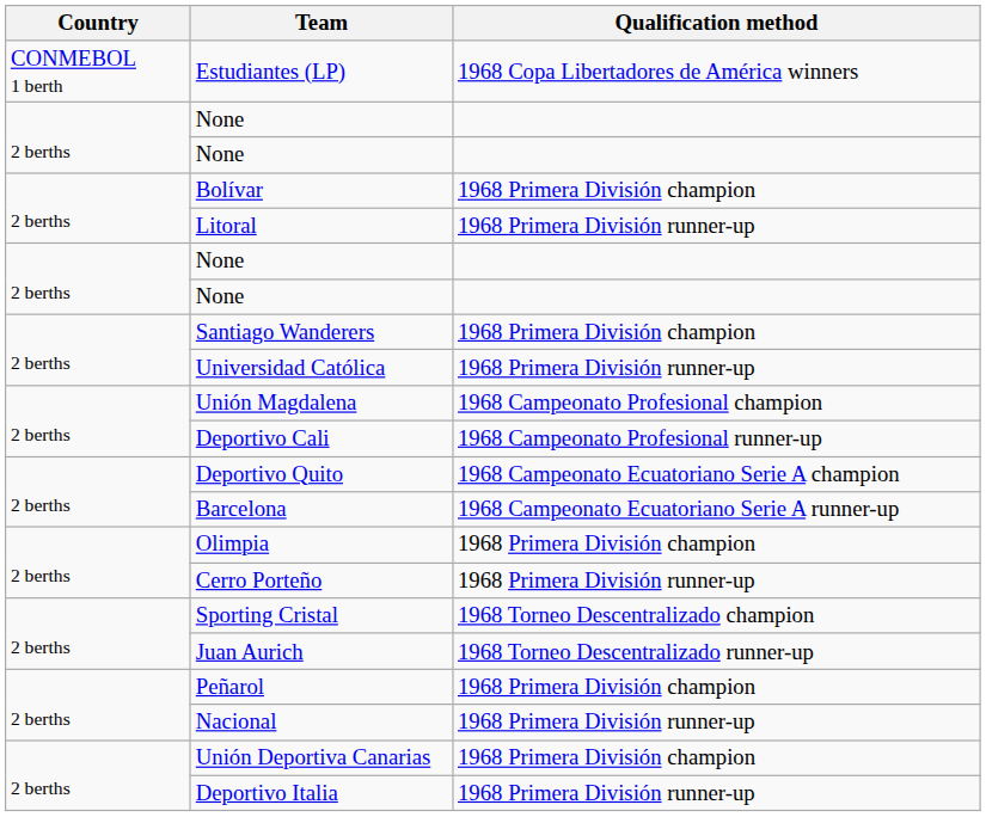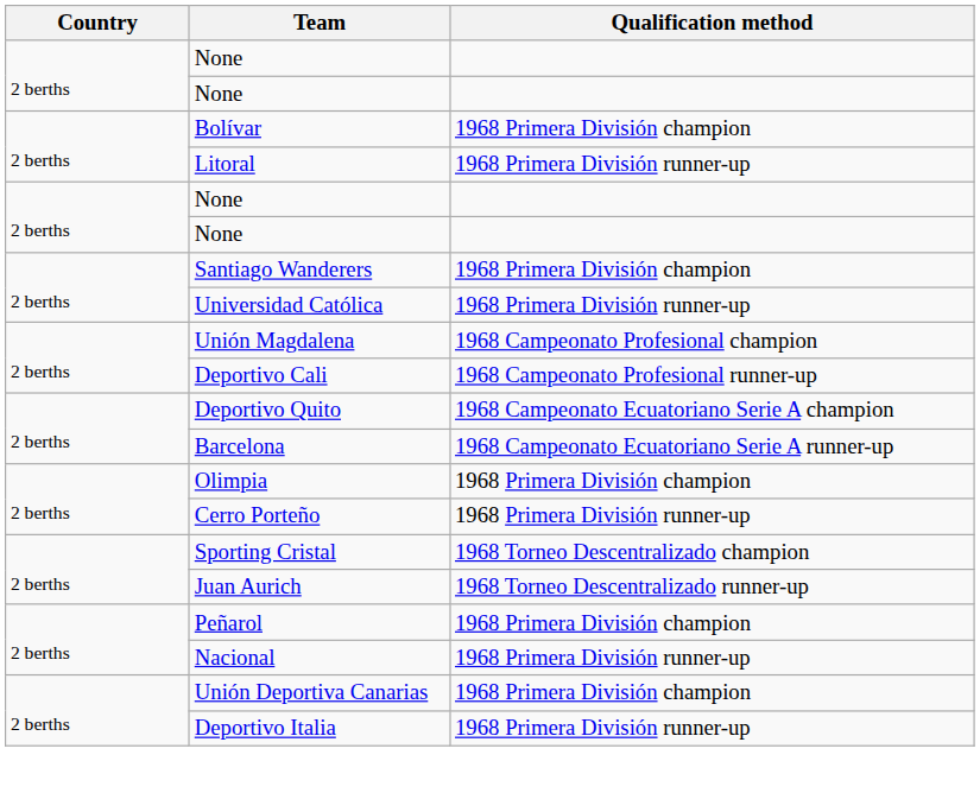- row: CONMEBOL 1 berth | Estudiantes (LP) | 1968 Copa Libertadores de América winners
